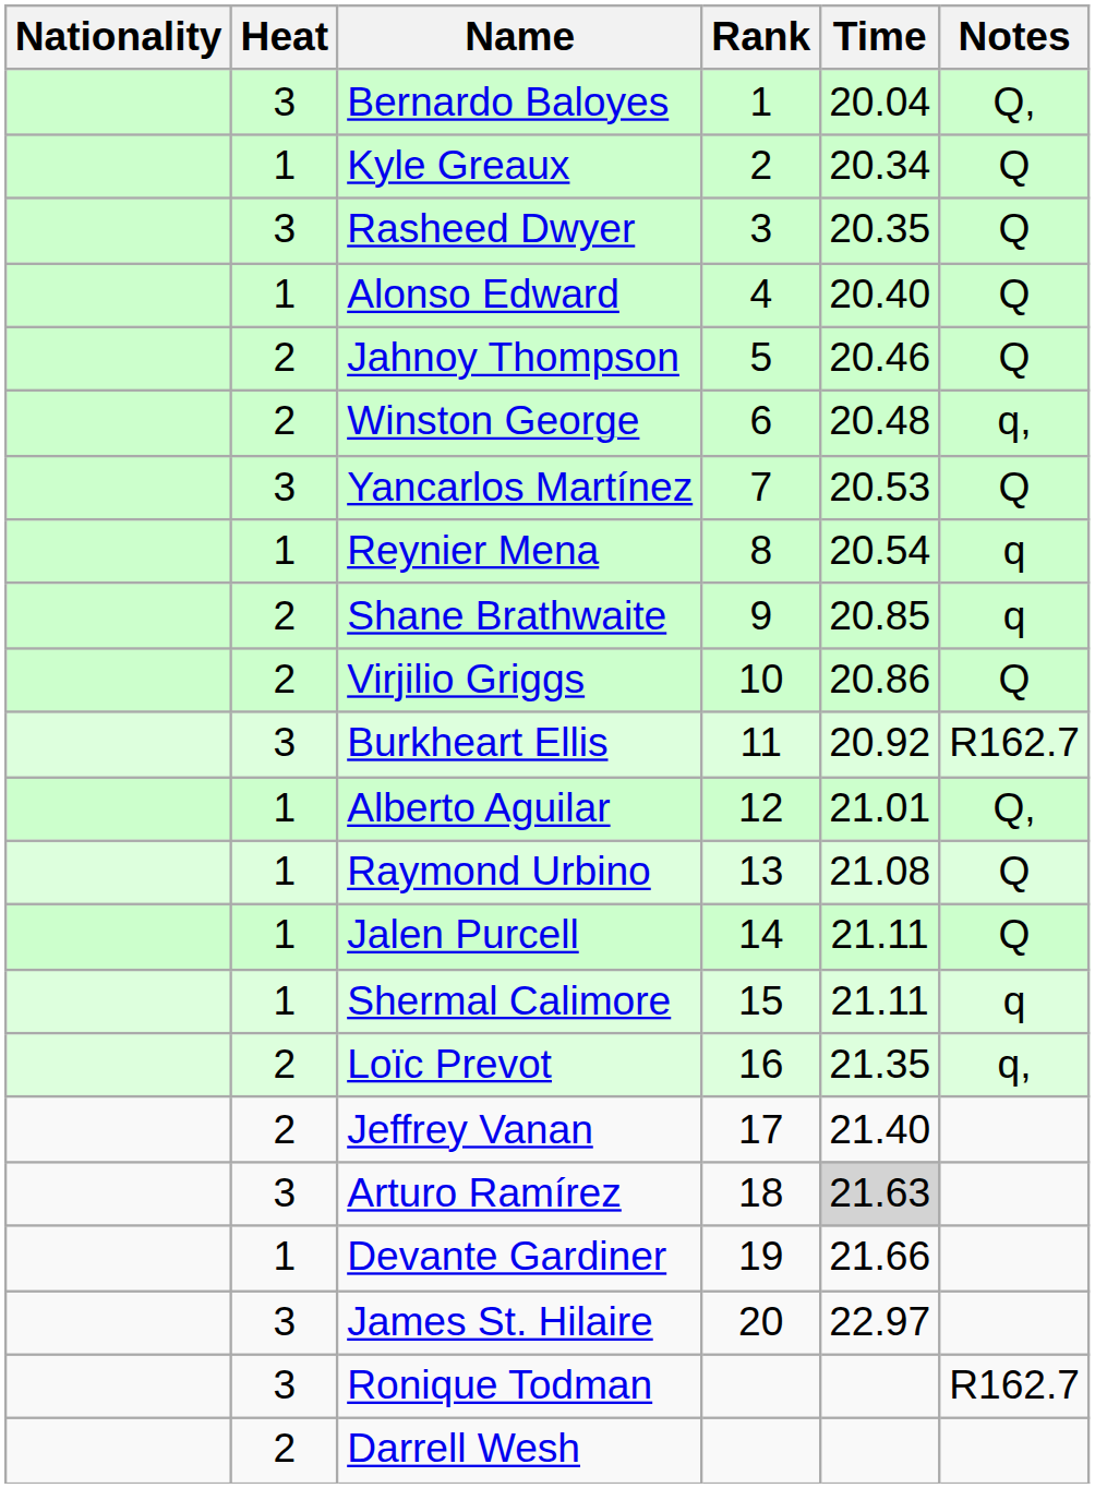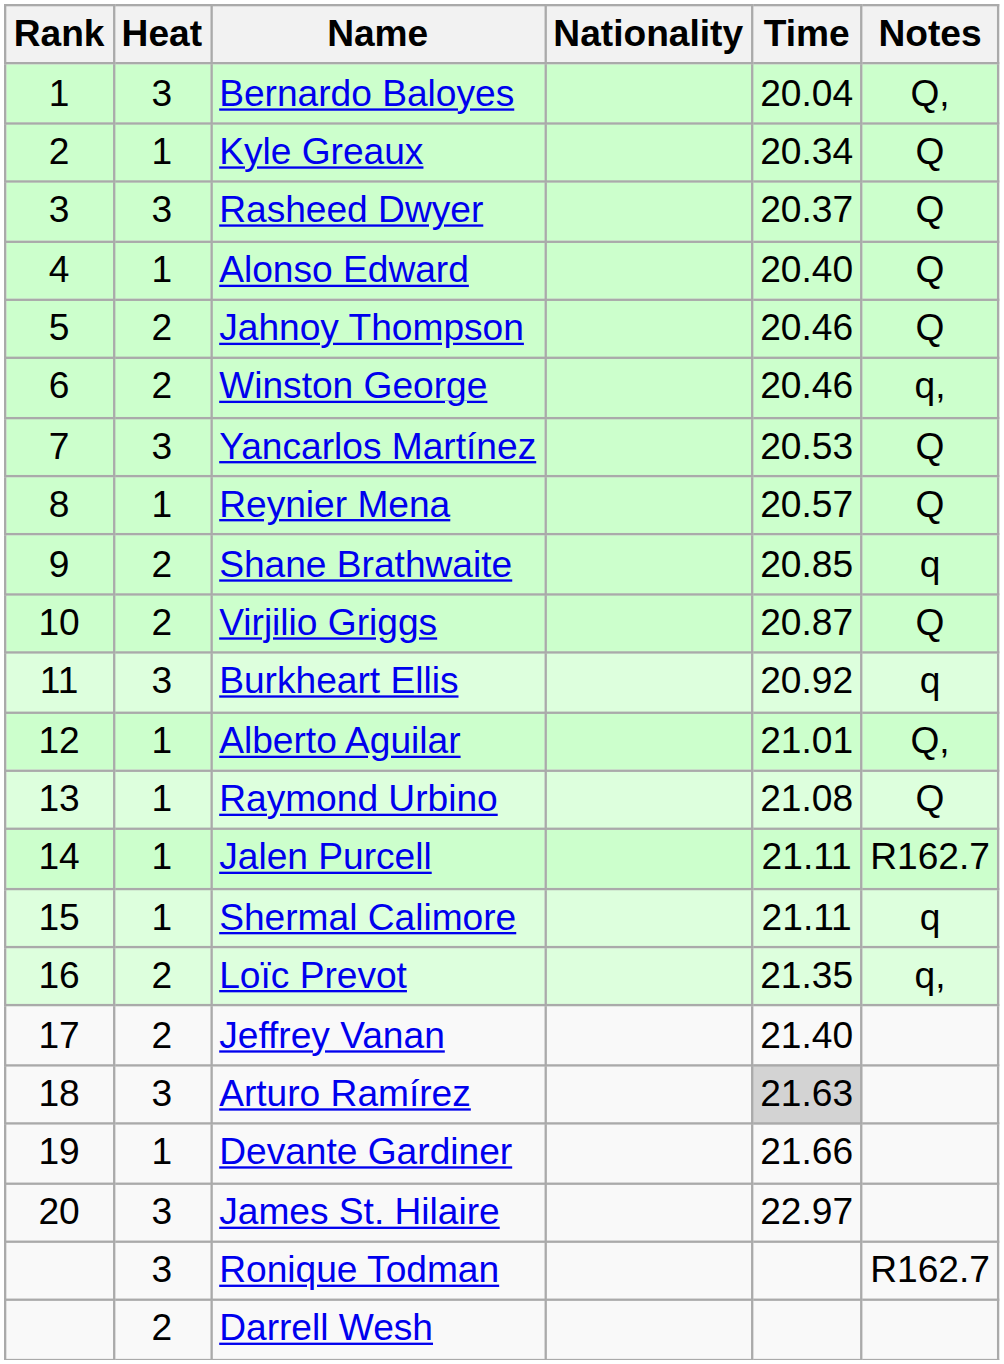columns swapped: Rank <-> Nationality
Rasheed Dwyer | Time: 20.35 -> 20.37
Winston George | Time: 20.48 -> 20.46
Reynier Mena | Time: 20.54 -> 20.57
Reynier Mena | Notes: q -> Q
Virjilio Griggs | Time: 20.86 -> 20.87
Burkheart Ellis | Notes: R162.7 -> q
Jalen Purcell | Notes: Q -> R162.7
